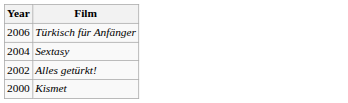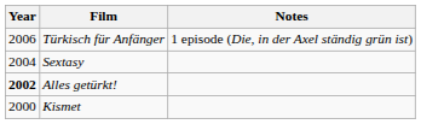+ column: Notes | 1 episode (Die, in der Axel ständig grün ist)
Alles getürkt! | Year: normal -> bold
